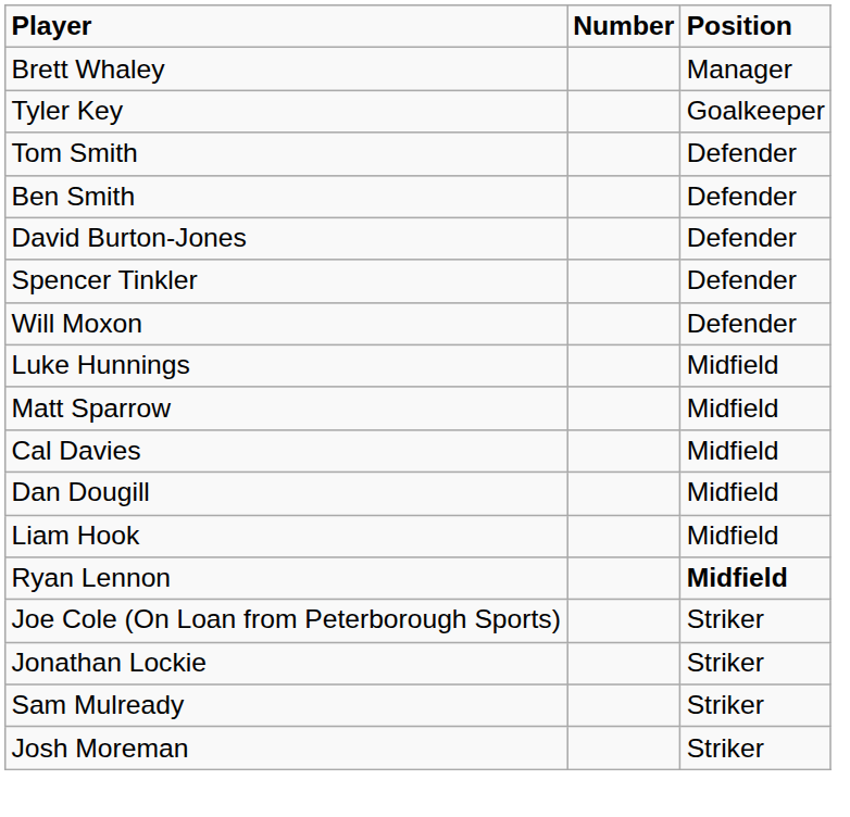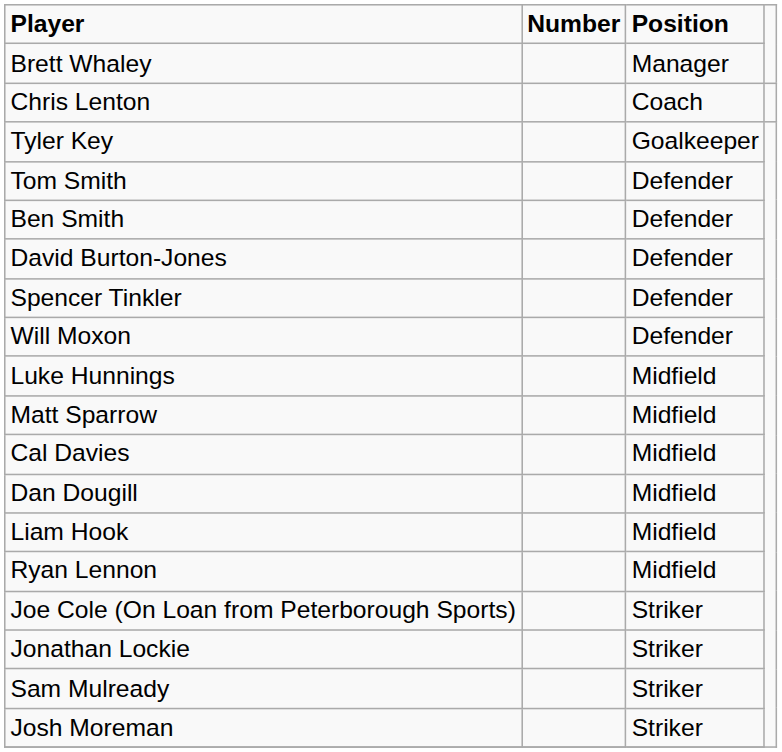+ row: Chris Lenton | Coach
Ryan Lennon | Position: bold -> normal
